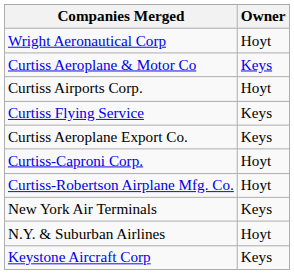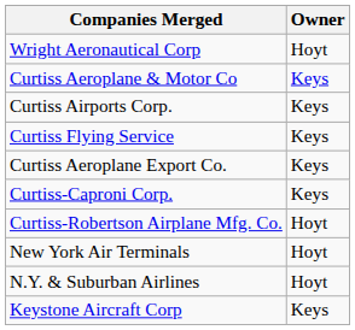Curtiss Airports Corp. | Owner: Hoyt -> Keys
Curtiss-Caproni Corp. | Owner: Hoyt -> Keys
New York Air Terminals | Owner: Keys -> Hoyt
